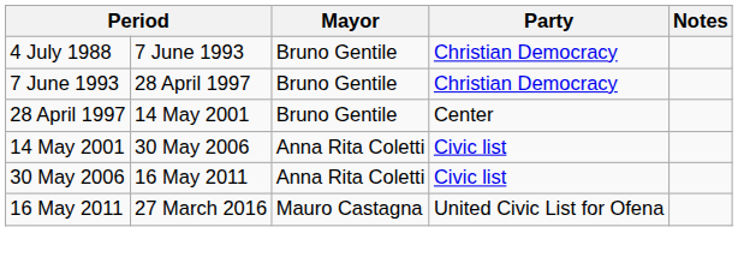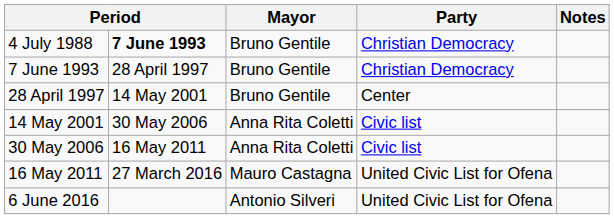4 July 1988 | column 2: normal -> bold
+ row: 6 June 2016 | Antonio Silveri | United Civic List for Ofena
